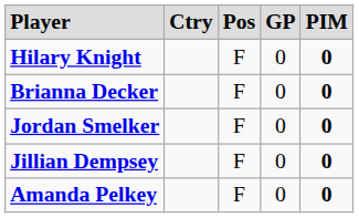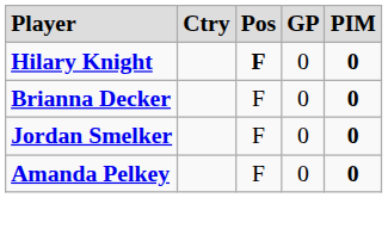Hilary Knight | column 3: normal -> bold
- row: Jillian Dempsey | F | 0 | 0
